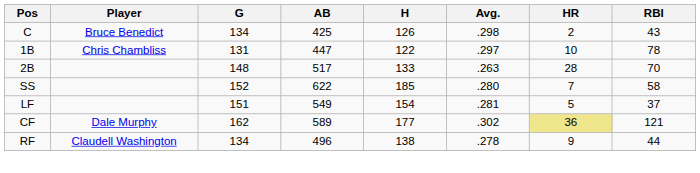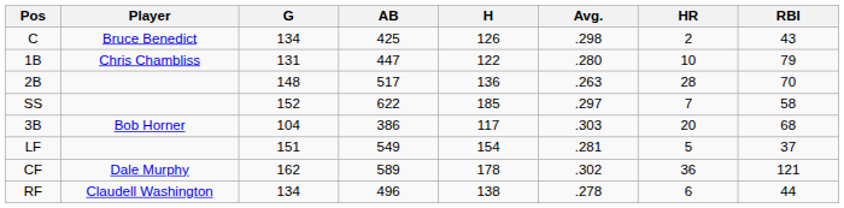1B | Avg.: .297 -> .280
1B | RBI: 78 -> 79
2B | H: 133 -> 136
SS | Avg.: .280 -> .297
+ row: 3B | Bob Horner | 104 | 386 | 117 | .303 | 20 | 68
CF | H: 177 -> 178
CF | HR: khaki background -> no background
RF | HR: 9 -> 6
